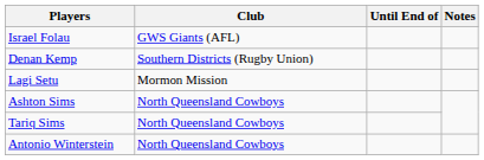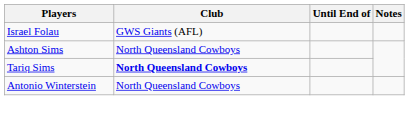- row: Denan Kemp | Southern Districts (Rugby Union)
- row: Lagi Setu | Mormon Mission
Tariq Sims | Club: normal -> bold
